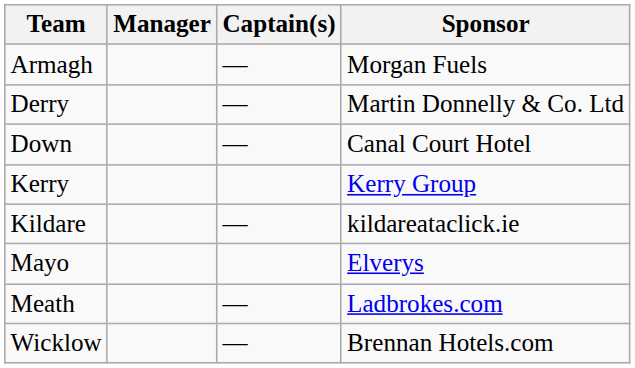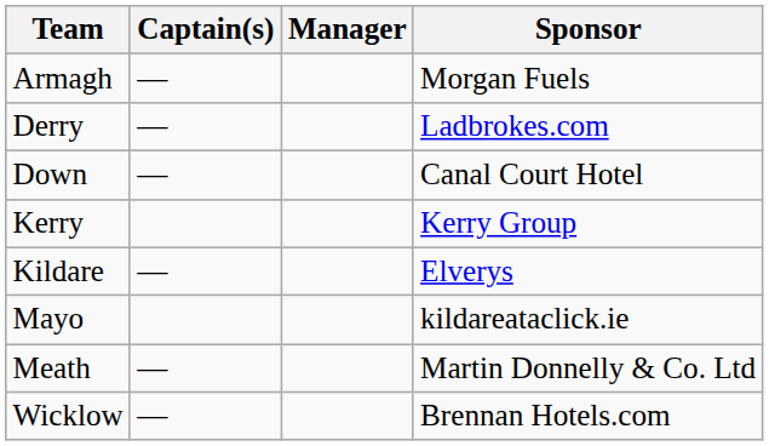columns swapped: Manager <-> Captain(s)
Derry | Sponsor: Martin Donnelly & Co. Ltd -> Ladbrokes.com
Kildare | Sponsor: kildareataclick.ie -> Elverys
Mayo | Sponsor: Elverys -> kildareataclick.ie
Meath | Sponsor: Ladbrokes.com -> Martin Donnelly & Co. Ltd
